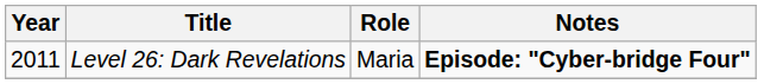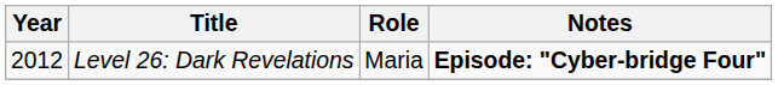Level 26: Dark Revelations | Year: 2011 -> 2012
